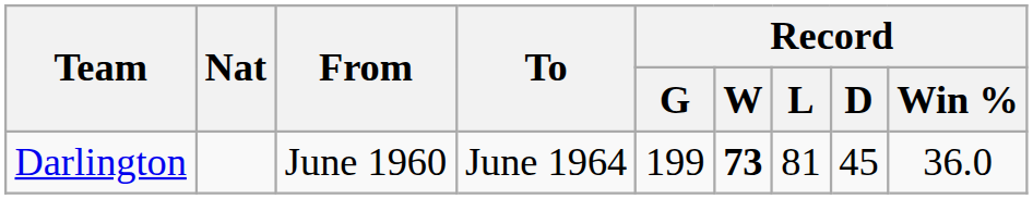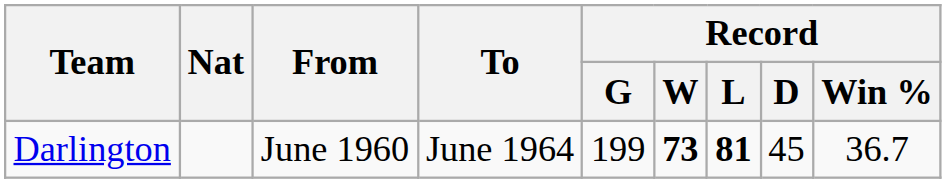Darlington | Record / L: normal -> bold
Darlington | Record / Win %: 36.0 -> 36.7
